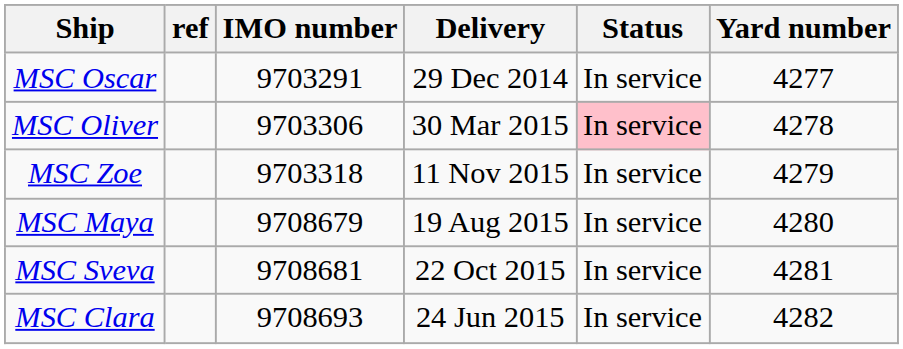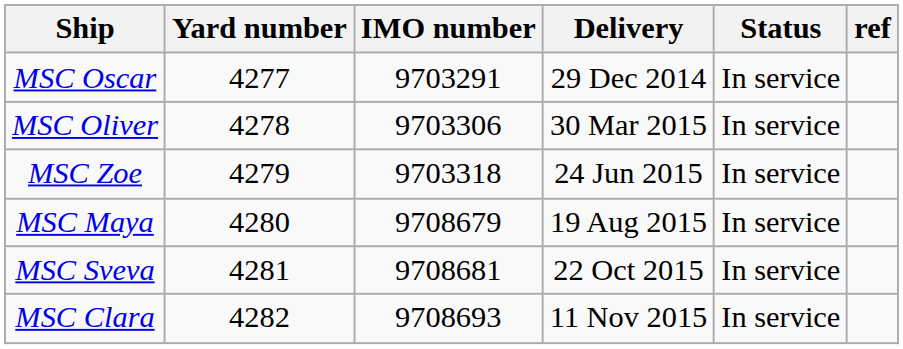columns swapped: Yard number <-> ref
MSC Oliver | Status: pink background -> no background
MSC Zoe | Delivery: 11 Nov 2015 -> 24 Jun 2015
MSC Clara | Delivery: 24 Jun 2015 -> 11 Nov 2015
